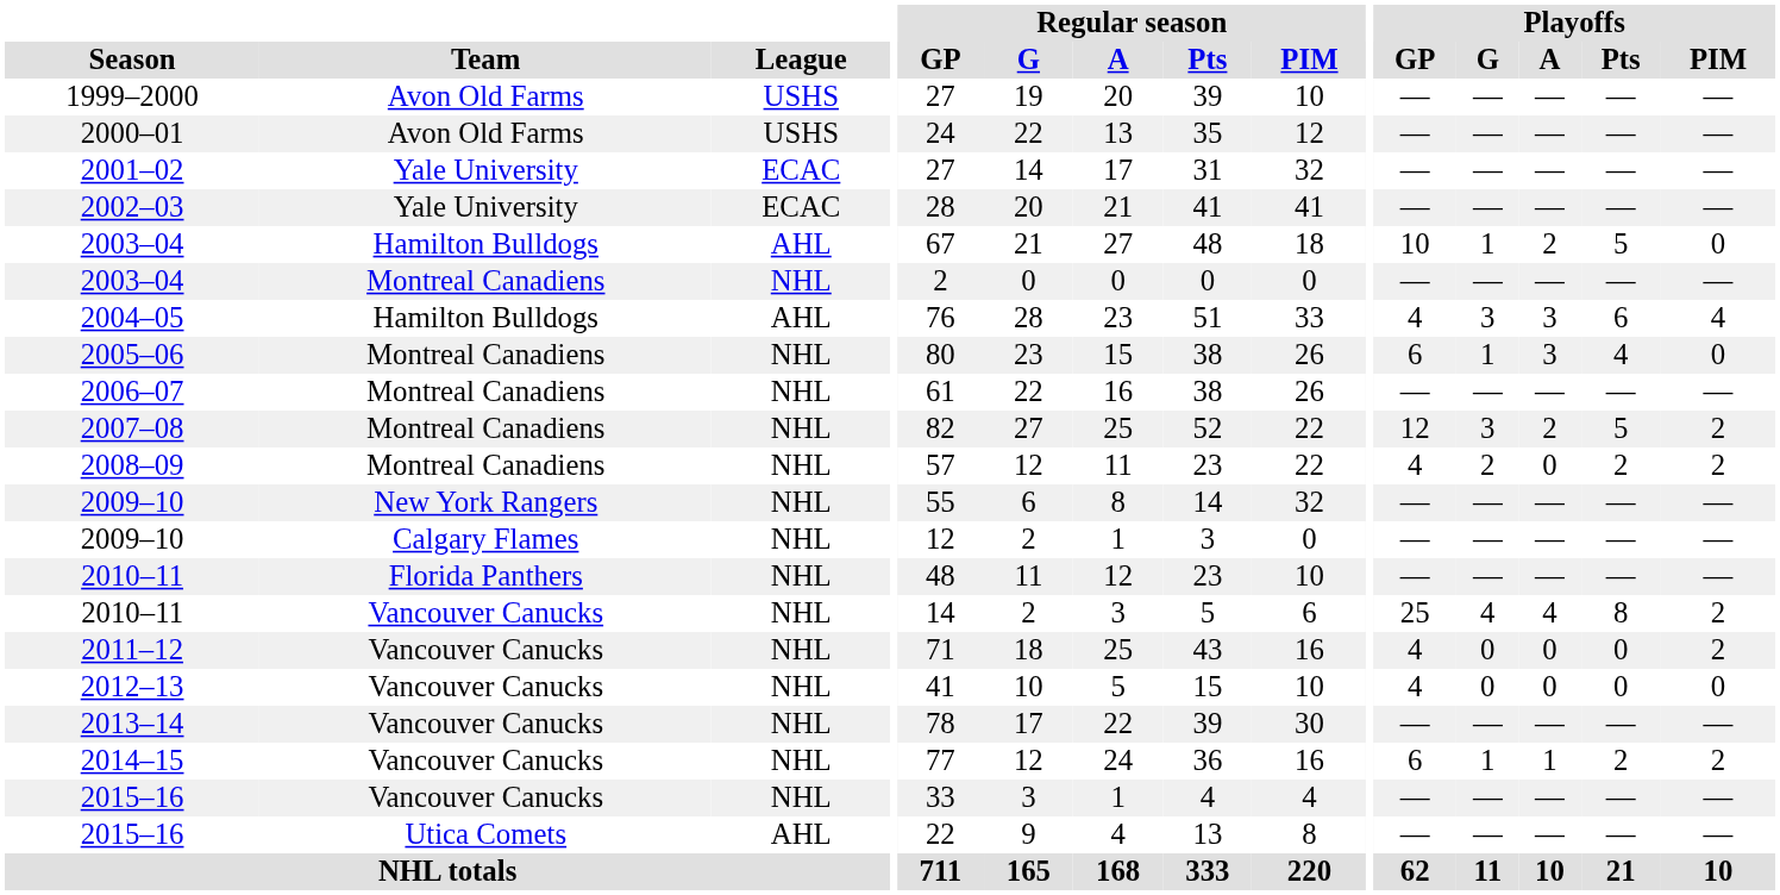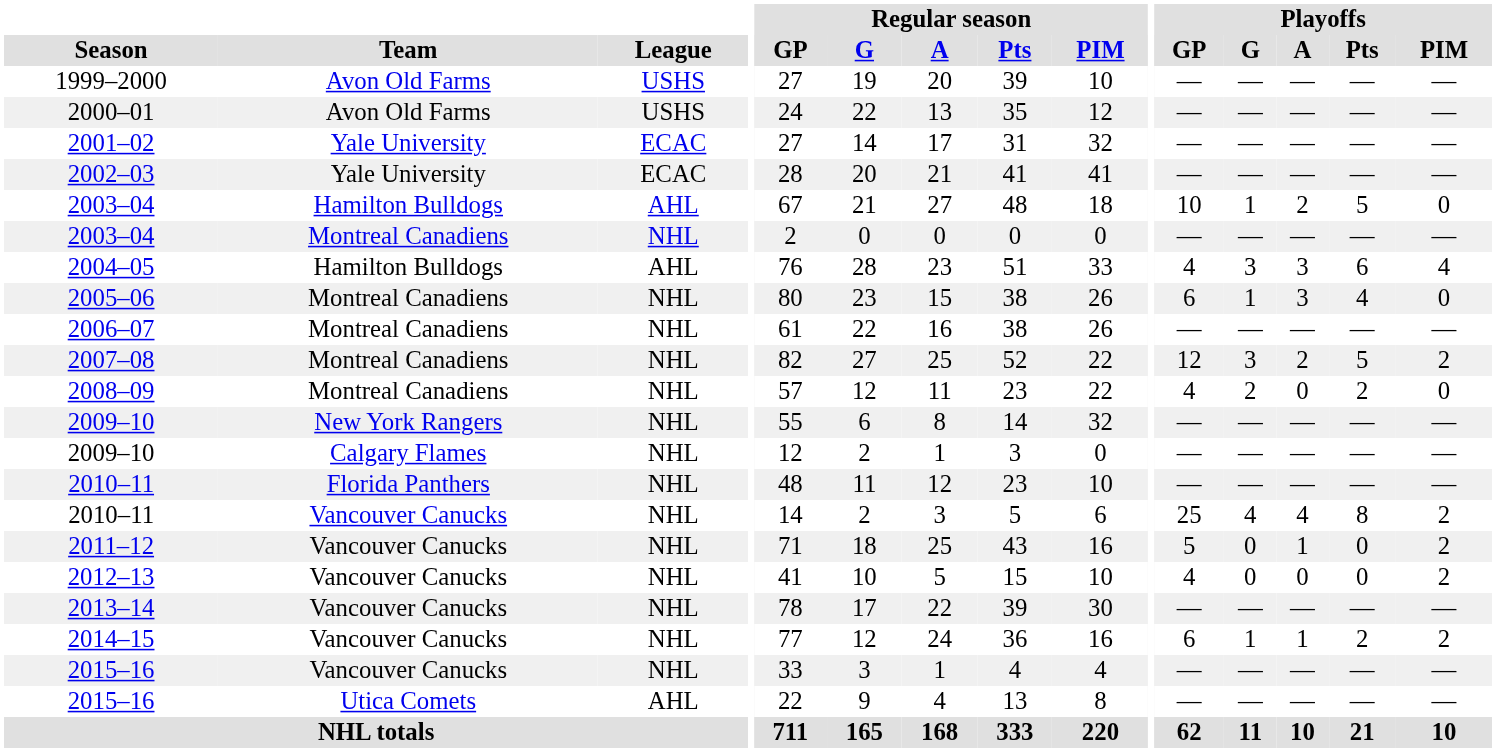2008–09 | Playoffs / PIM: 2 -> 0
2011–12 | Playoffs / GP: 4 -> 5
2011–12 | Playoffs / A: 0 -> 1
2012–13 | Playoffs / PIM: 0 -> 2
